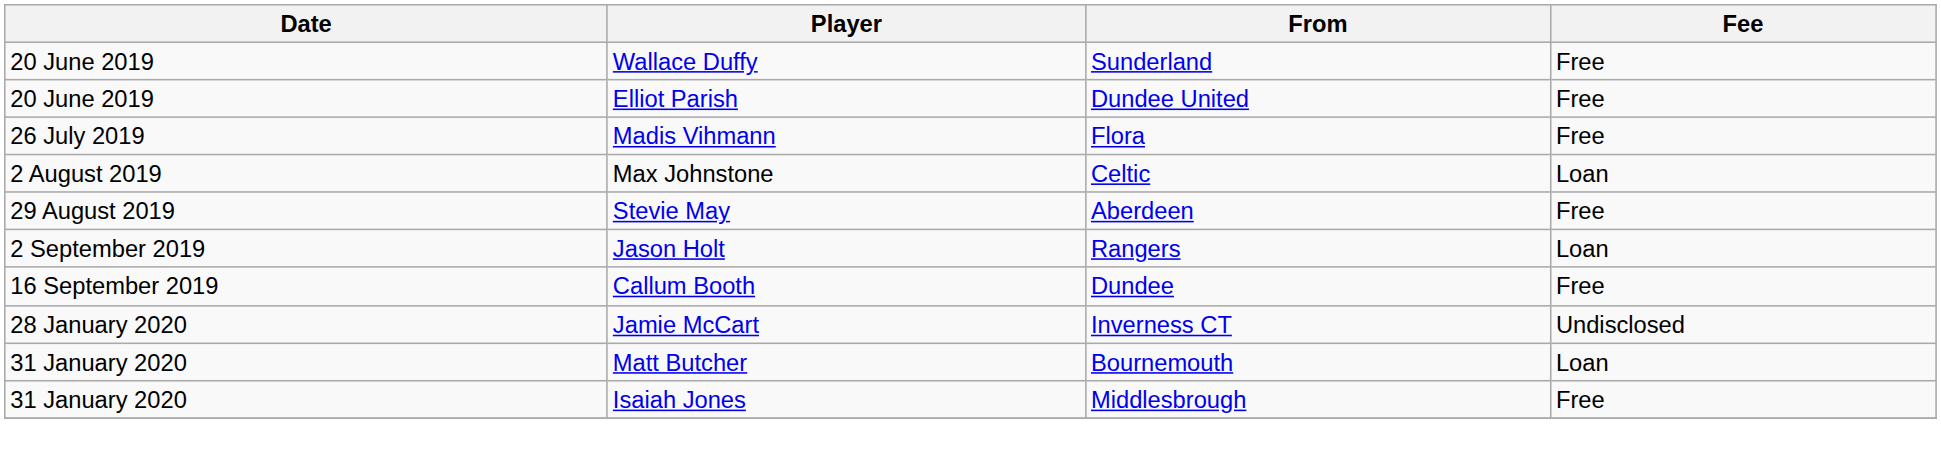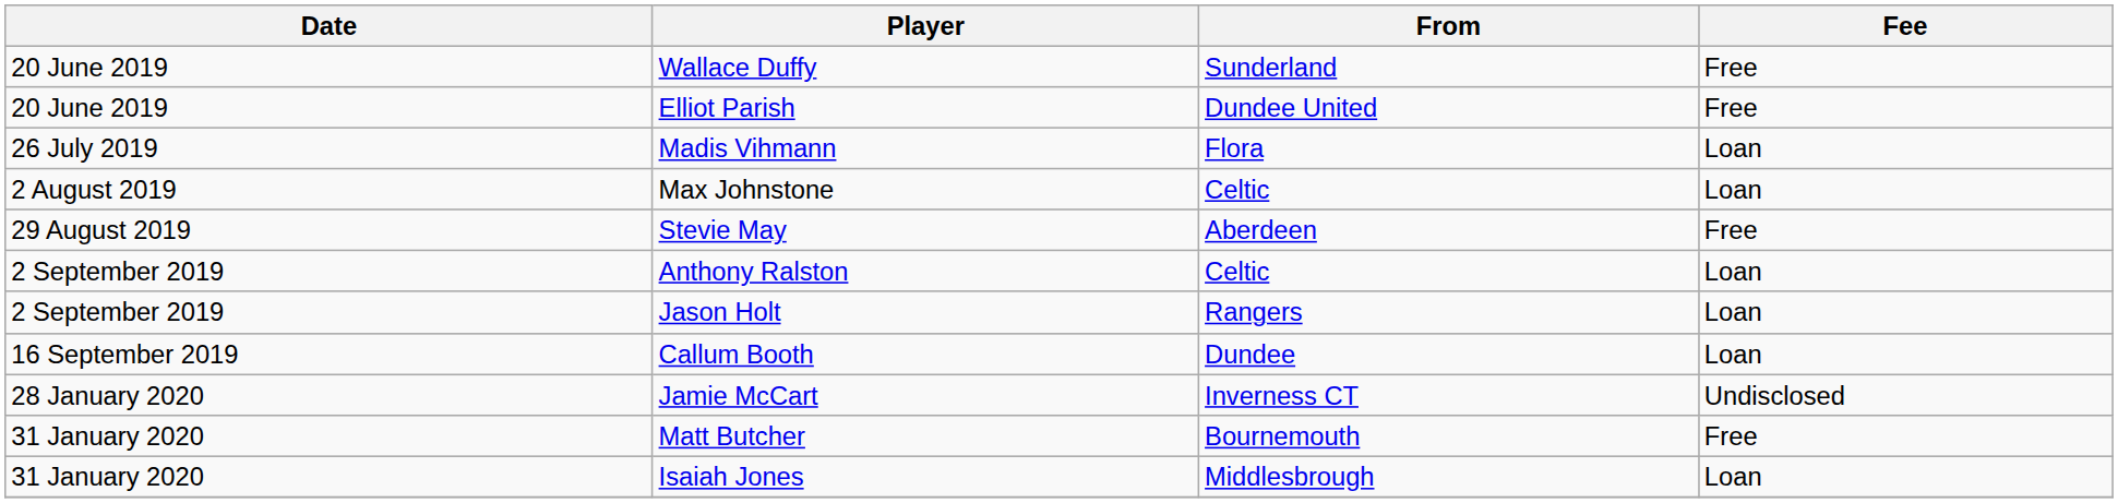Madis Vihmann | Fee: Free -> Loan
+ row: 2 September 2019 | Anthony Ralston | Celtic | Loan
Callum Booth | Fee: Free -> Loan
Matt Butcher | Fee: Loan -> Free
Isaiah Jones | Fee: Free -> Loan
